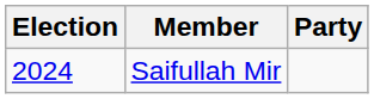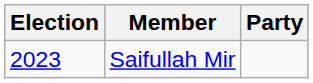Saifullah Mir | Election: 2024 -> 2023
